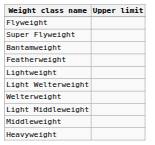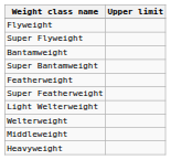+ row: Super Bantamweight
+ row: Super Featherweight
- row: Lightweight
- row: Light Middleweight
